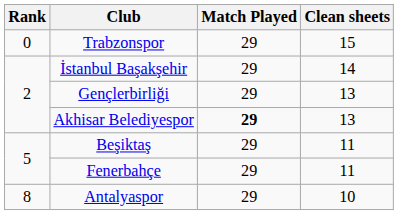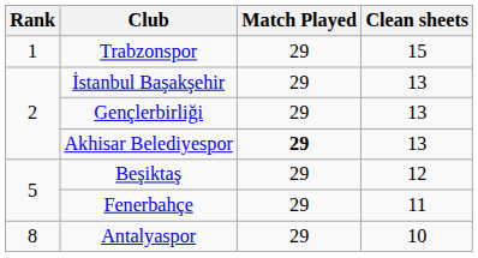Trabzonspor | Rank: 0 -> 1
İstanbul Başakşehir | Clean sheets: 14 -> 13
Beşiktaş | Clean sheets: 11 -> 12
